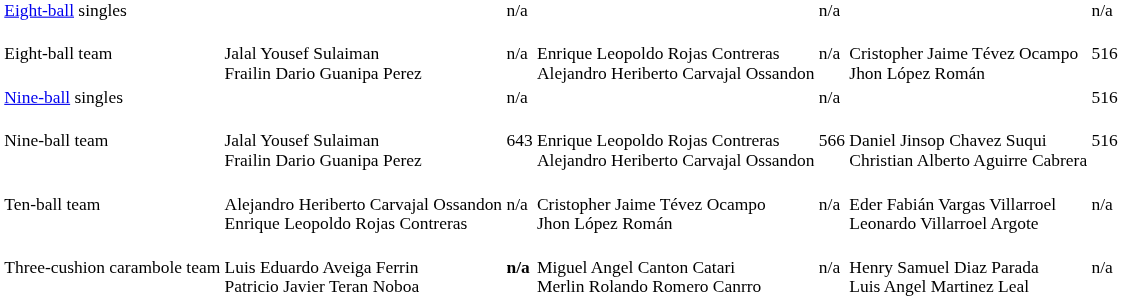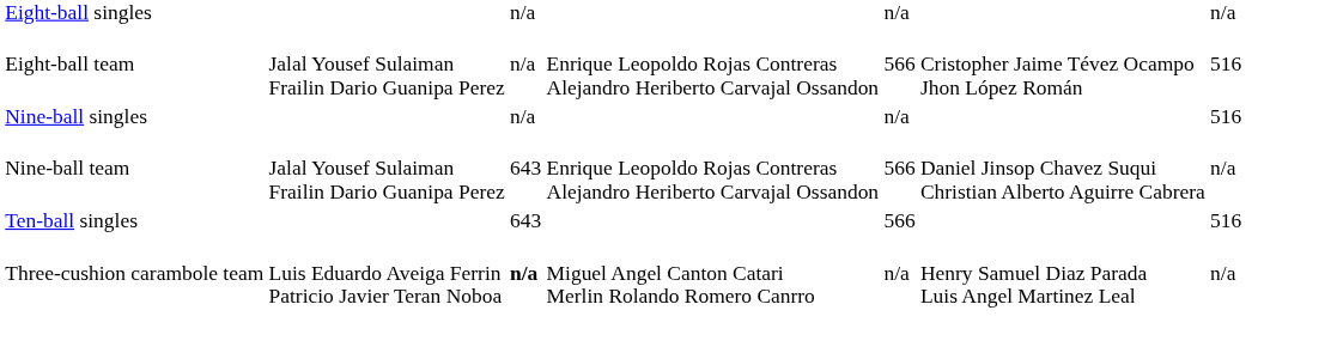Eight-ball team | column 5: n/a -> 566
Nine-ball team | column 7: 516 -> n/a
+ row: Ten-ball singles | 643 | 566 | 516
- row: Ten-ball team | Alejandro Heriberto Carvajal Ossandon Enrique Leopoldo Rojas Contreras | n/a | Cristopher Jaime Tévez Ocampo Jhon López Román | n/a | Eder Fabián Vargas Villarroel Leonardo Villarroel Argote | n/a
